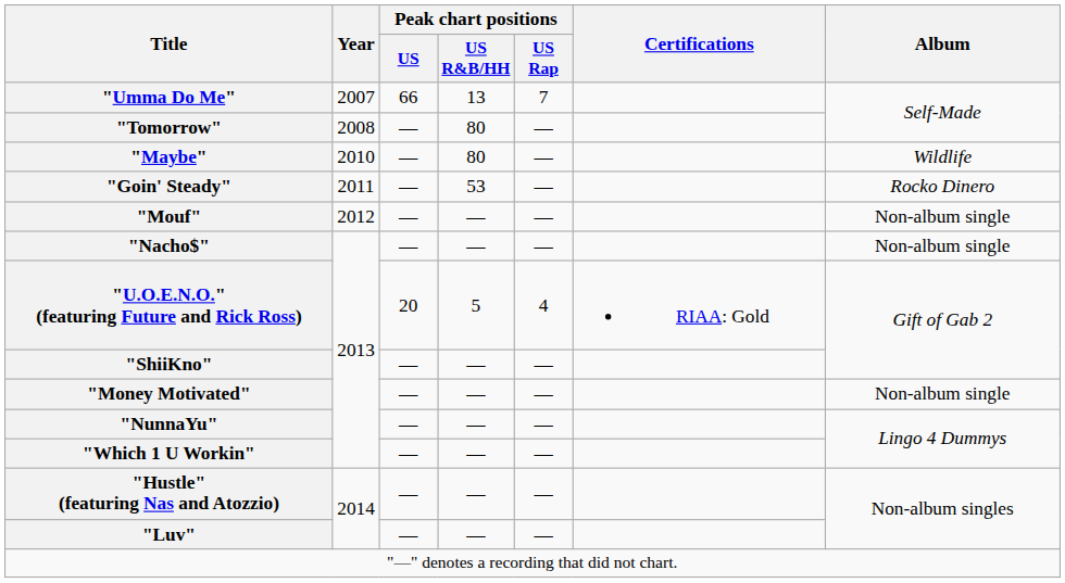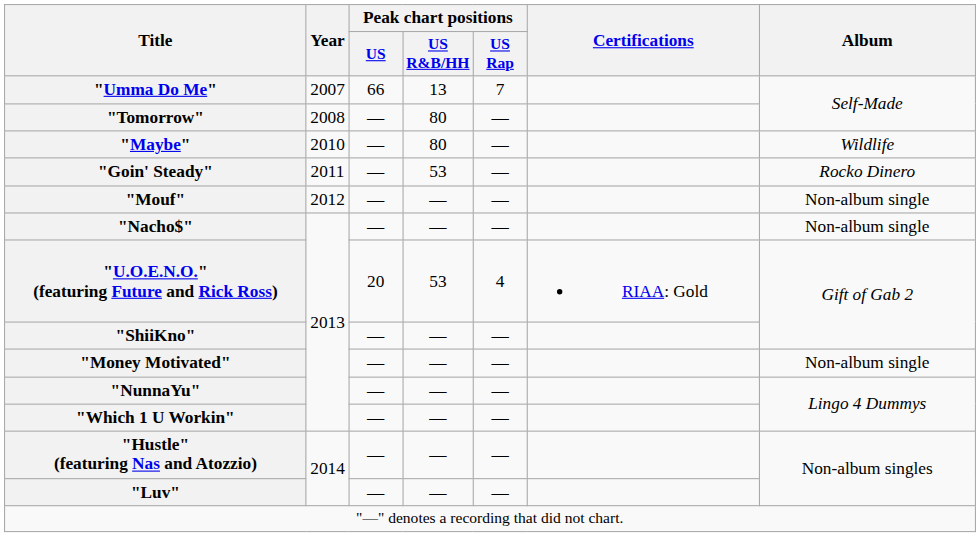"U.O.E.N.O." (featuring Future and Rick Ross) | Peak chart positions / US R&B/HH: 5 -> 53
